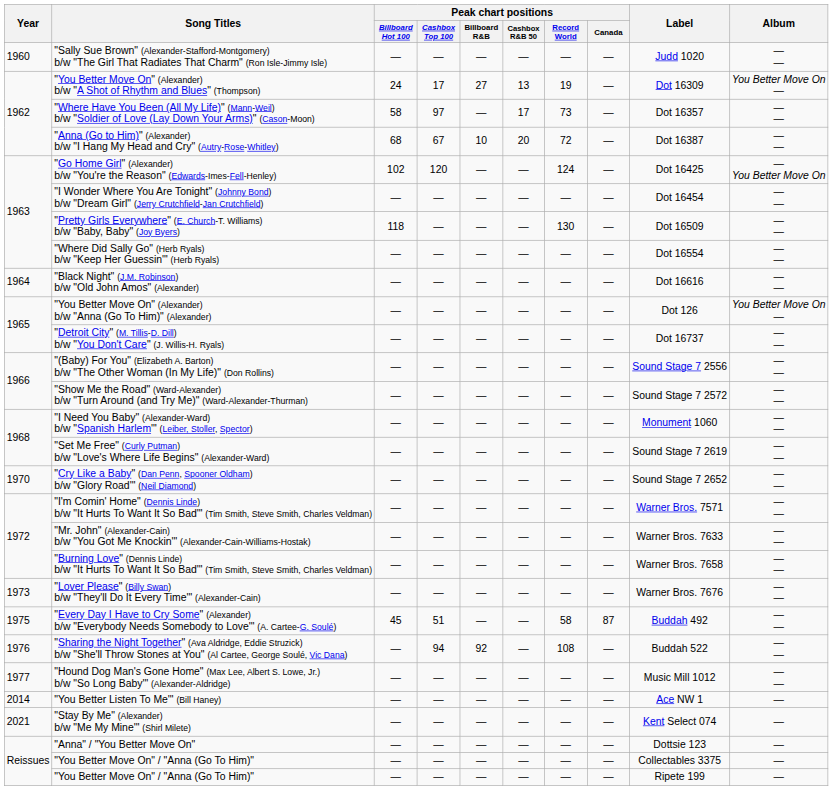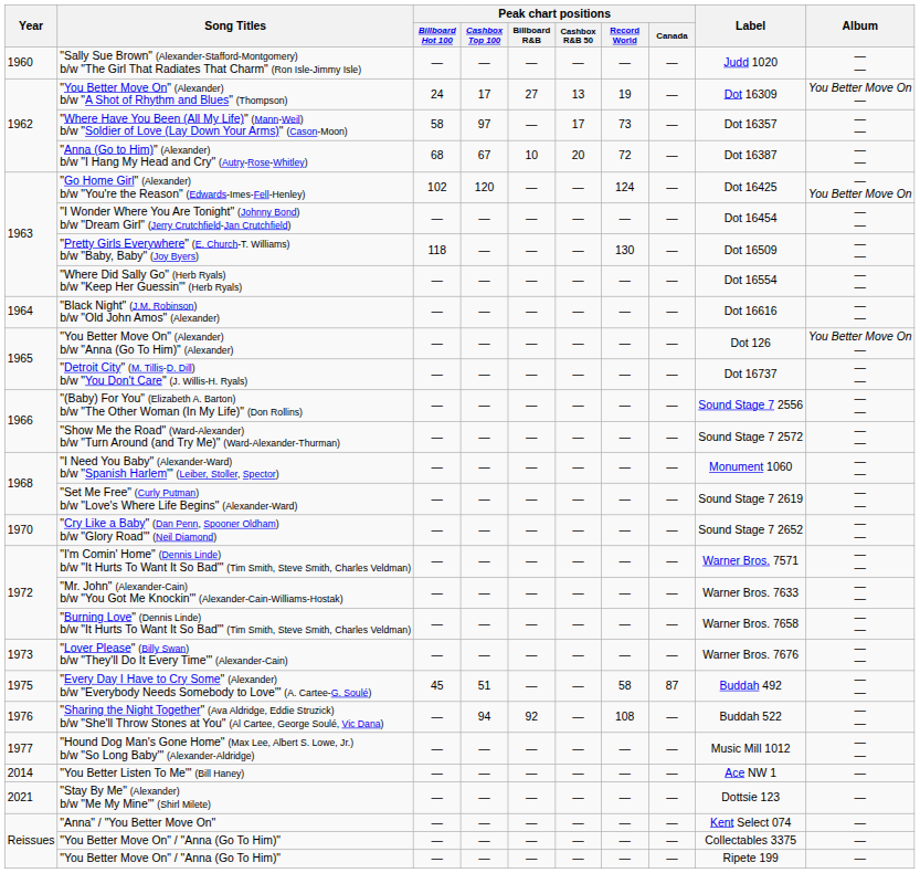"Stay By Me" (Alexander) b/w "Me My Mine'" (Shirl Milete) | Label: Kent Select 074 -> Dottsie 123
"Anna" / "You Better Move On" | Label: Dottsie 123 -> Kent Select 074
